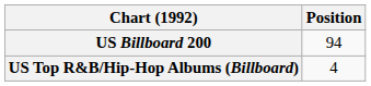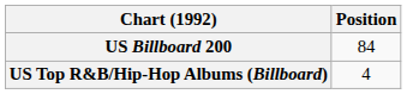US Billboard 200 | Position: 94 -> 84
